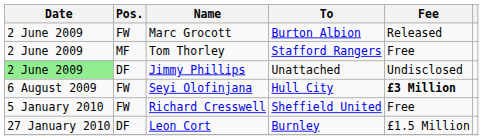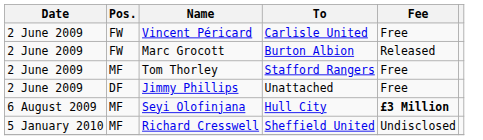+ row: 2 June 2009 | FW | Vincent Péricard | Carlisle United | Free
Jimmy Phillips | Date: lightgreen background -> no background
Jimmy Phillips | Fee: Undisclosed -> Free
Seyi Olofinjana | Pos.: FW -> MF
Richard Cresswell | Pos.: FW -> MF
Richard Cresswell | Fee: Free -> Undisclosed
- row: 27 January 2010 | DF | Leon Cort | Burnley | £1.5 Million
